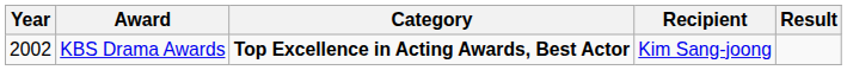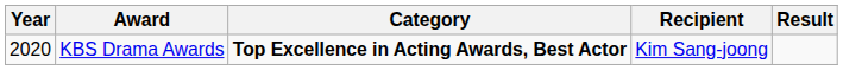KBS Drama Awards | Year: 2002 -> 2020
